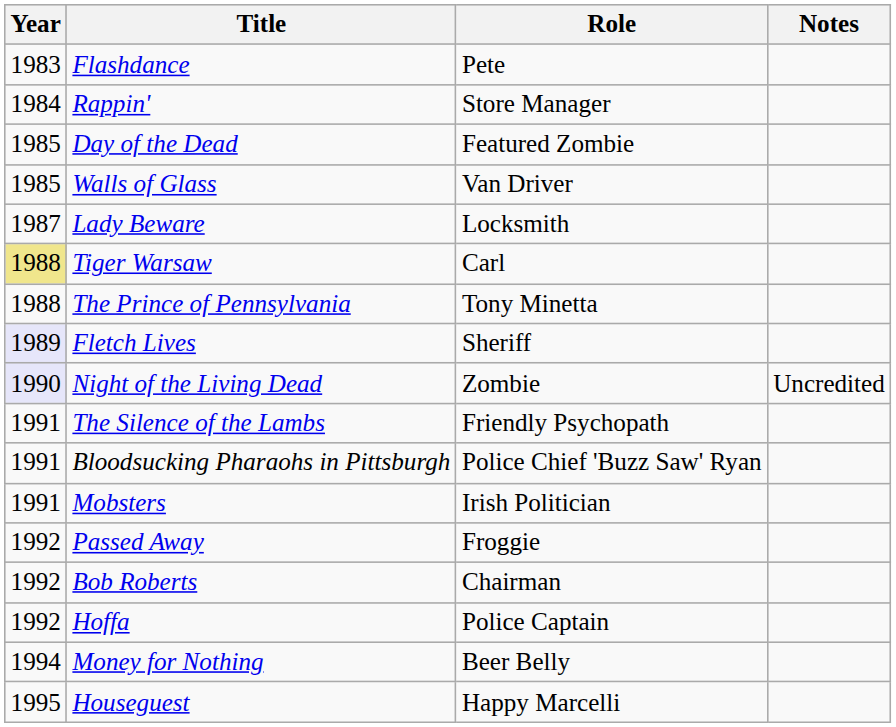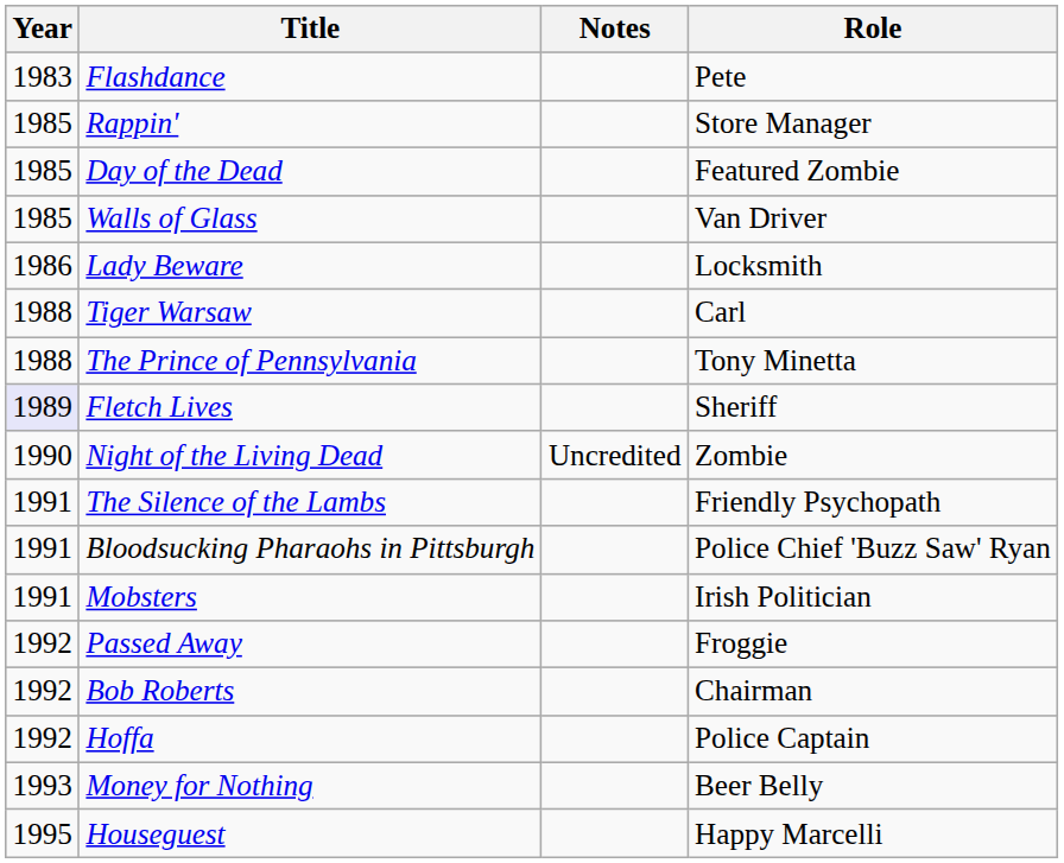columns swapped: Role <-> Notes
Rappin' | Year: 1984 -> 1985
Lady Beware | Year: 1987 -> 1986
Tiger Warsaw | Year: khaki background -> no background
Night of the Living Dead | Year: lavender background -> no background
Money for Nothing | Year: 1994 -> 1993
